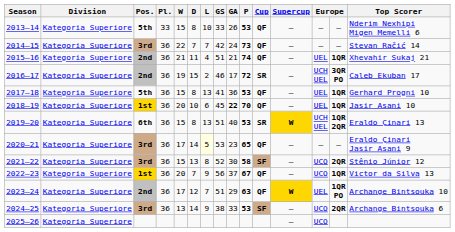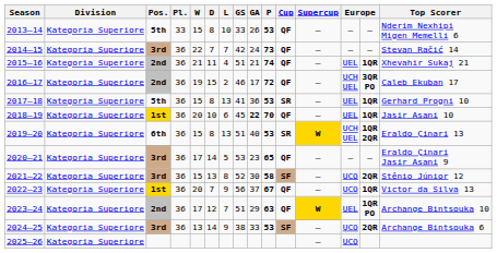2016–17 | Cup: SR -> QF
2017–18 | Cup: QF -> SR
2020–21 | L: lightyellow background -> no background
